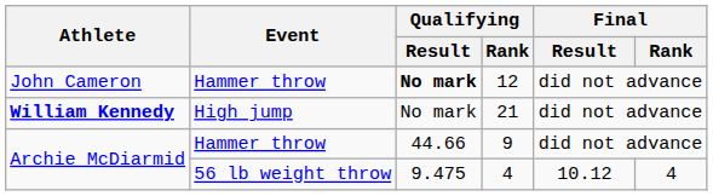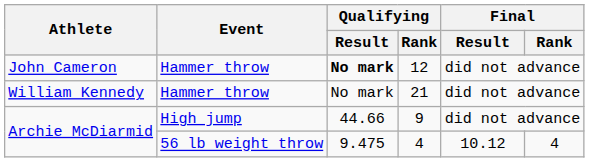21 | Athlete: bold -> normal
21 | Event: High jump -> Hammer throw
9 | Event: Hammer throw -> High jump
